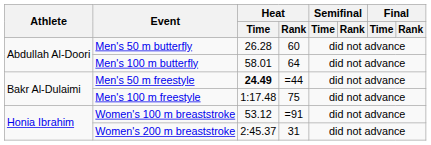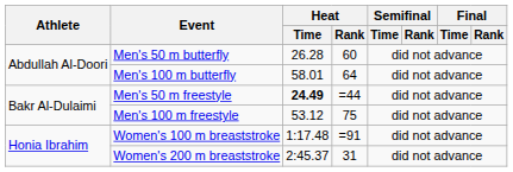Men's 100 m freestyle | Heat / Time: 1:17.48 -> 53.12
Women's 100 m breaststroke | Heat / Time: 53.12 -> 1:17.48
